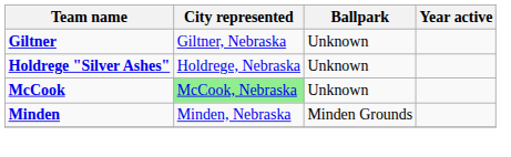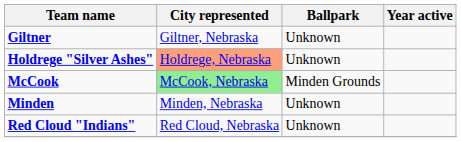Holdrege "Silver Ashes" | City represented: no background -> lightsalmon background
McCook | Ballpark: Unknown -> Minden Grounds
Minden | Ballpark: Minden Grounds -> Unknown
+ row: Red Cloud "Indians" | Red Cloud, Nebraska | Unknown
